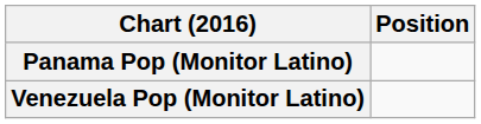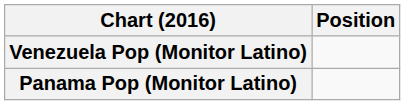rows swapped: Panama Pop (Monitor Latino) <-> Venezuela Pop (Monitor Latino)
